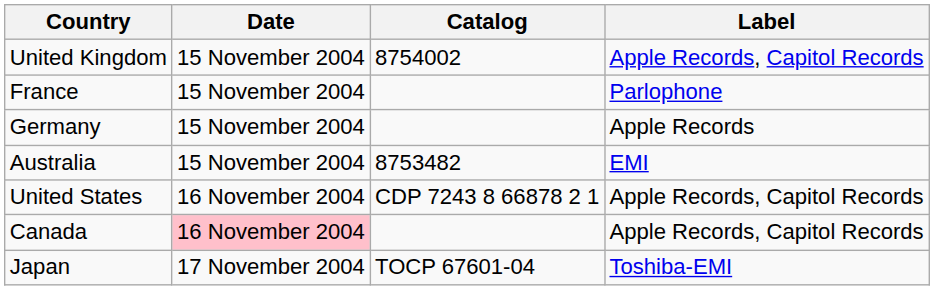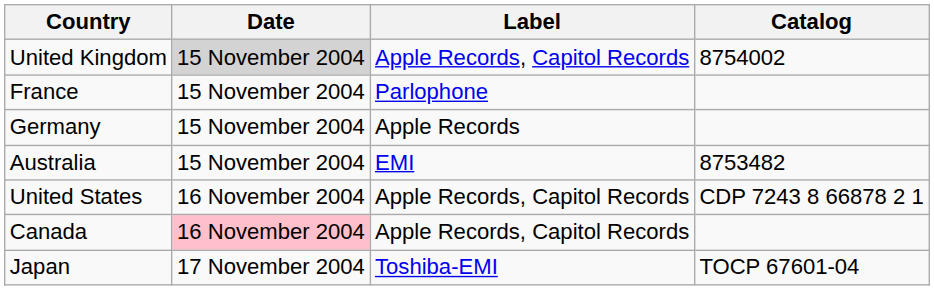columns swapped: Label <-> Catalog
United Kingdom | Date: no background -> lightgrey background
